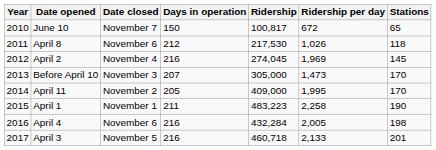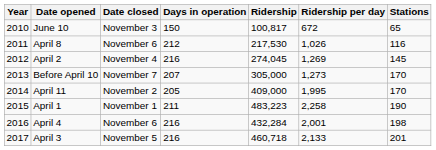June 10 | Date closed: November 7 -> November 3
April 8 | Stations: 118 -> 116
April 2 | Ridership per day: 1,969 -> 1,269
Before April 10 | Date closed: November 3 -> November 7
Before April 10 | Ridership per day: 1,473 -> 1,273
April 4 | Ridership per day: 2,005 -> 2,001
